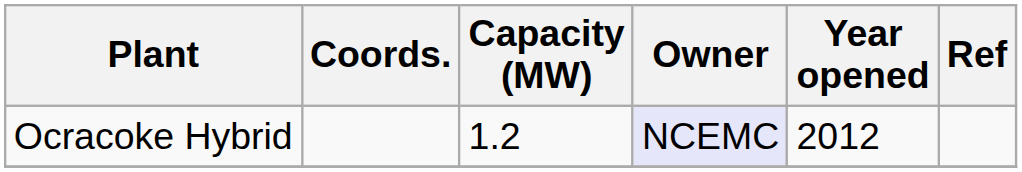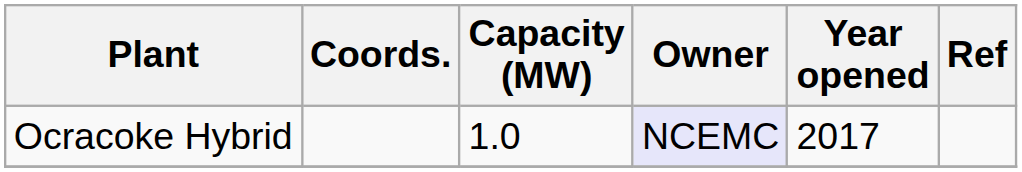Ocracoke Hybrid | Capacity (MW): 1.2 -> 1.0
Ocracoke Hybrid | Year opened: 2012 -> 2017
